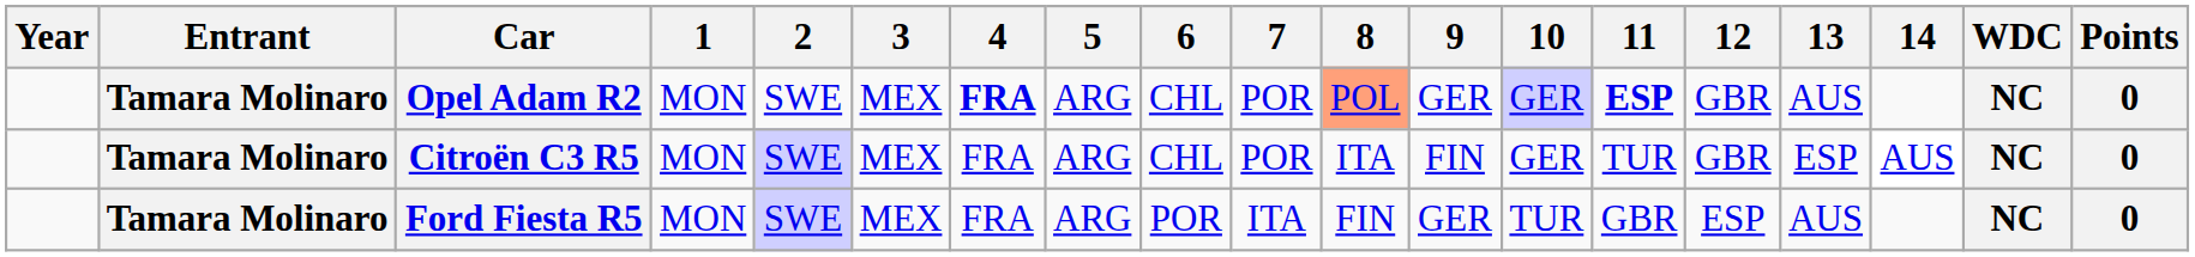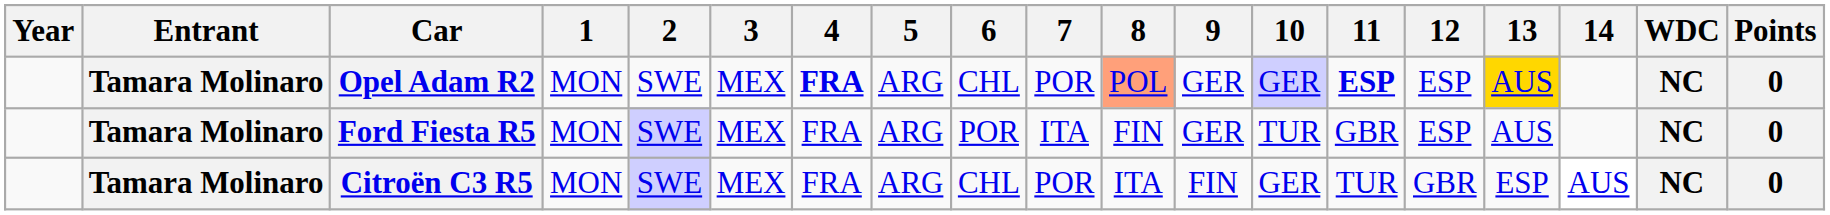Opel Adam R2 | 12: GBR -> ESP
Opel Adam R2 | 13: no background -> gold background
rows swapped: Ford Fiesta R5 <-> Citroën C3 R5
